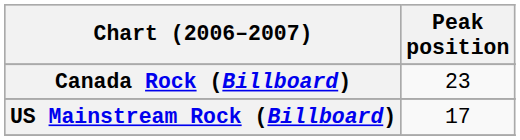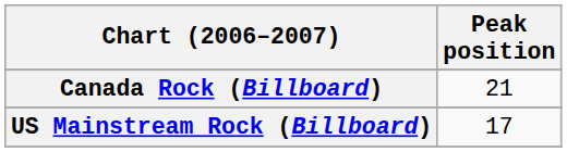Canada Rock (Billboard) | Peak position: 23 -> 21
